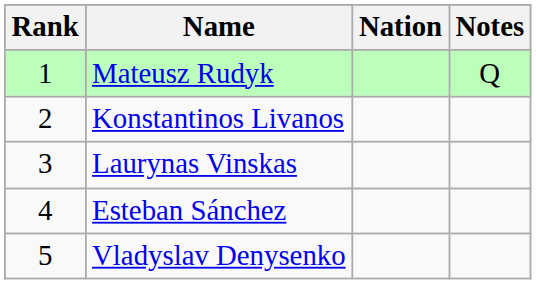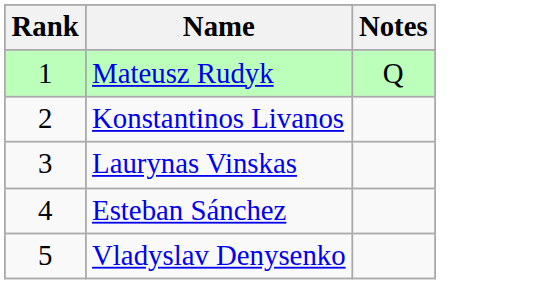- column: Nation
